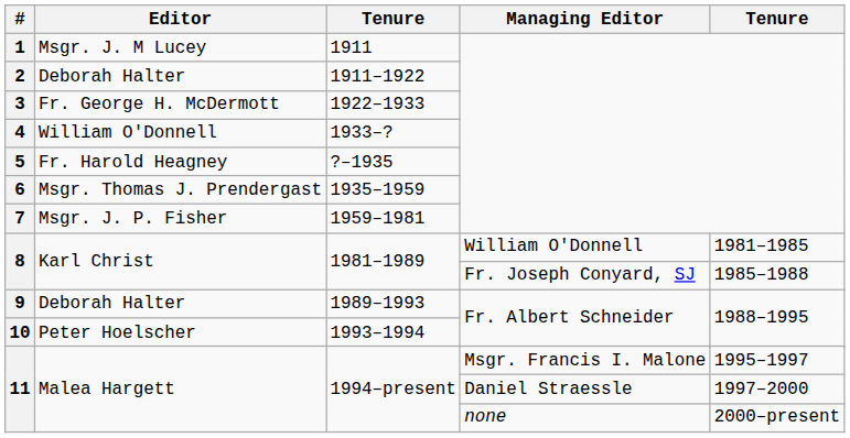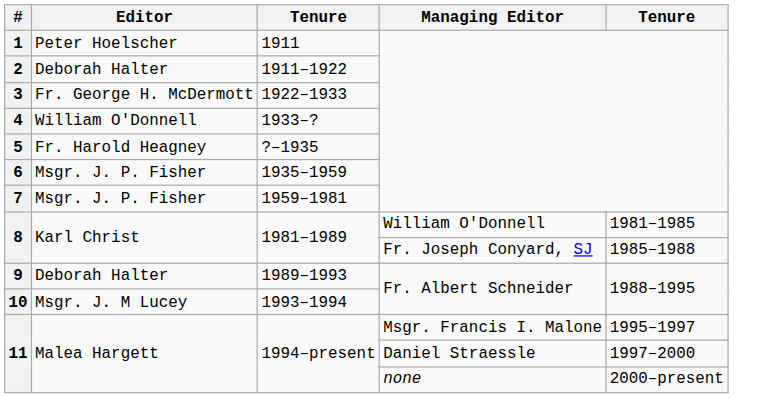1 | Editor: Msgr. J. M Lucey -> Peter Hoelscher
6 | Editor: Msgr. Thomas J. Prendergast -> Msgr. J. P. Fisher
10 | Editor: Peter Hoelscher -> Msgr. J. M Lucey
